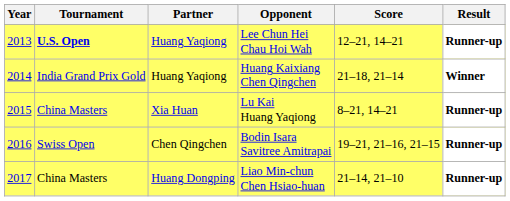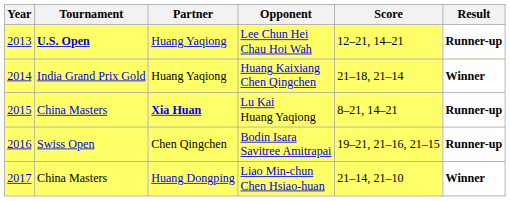Lu Kai Huang Yaqiong | Partner: normal -> bold
Liao Min-chun Chen Hsiao-huan | Result: Runner-up -> Winner
